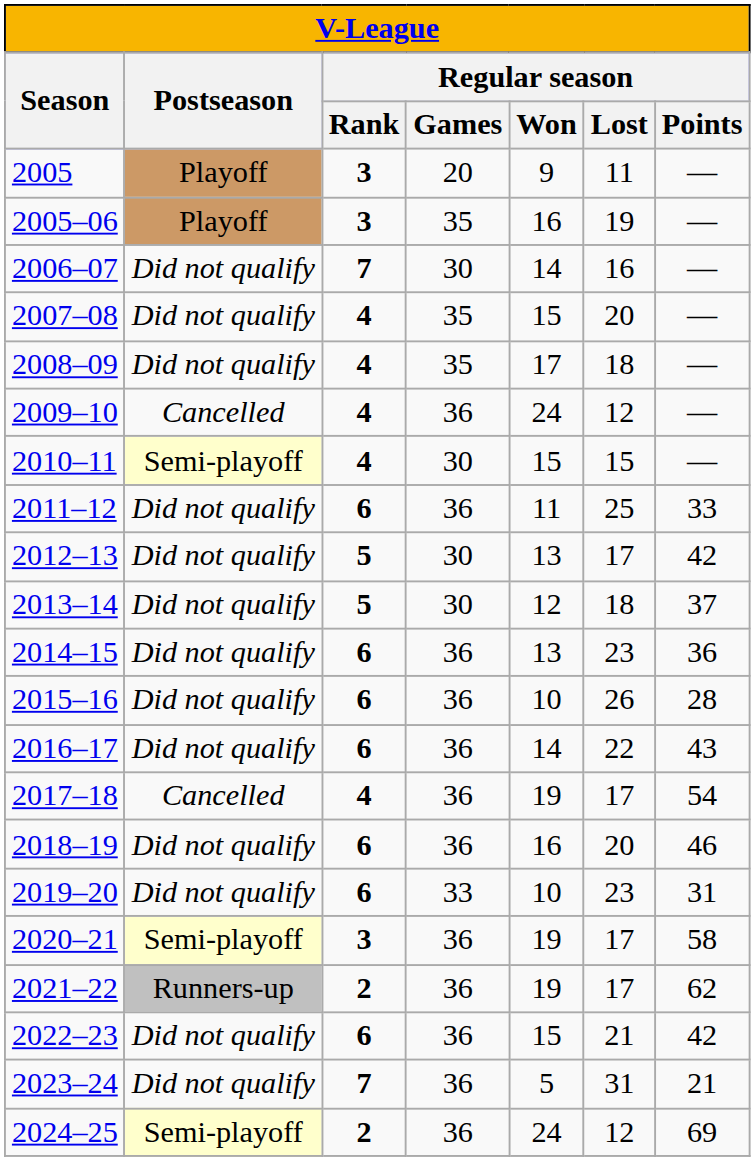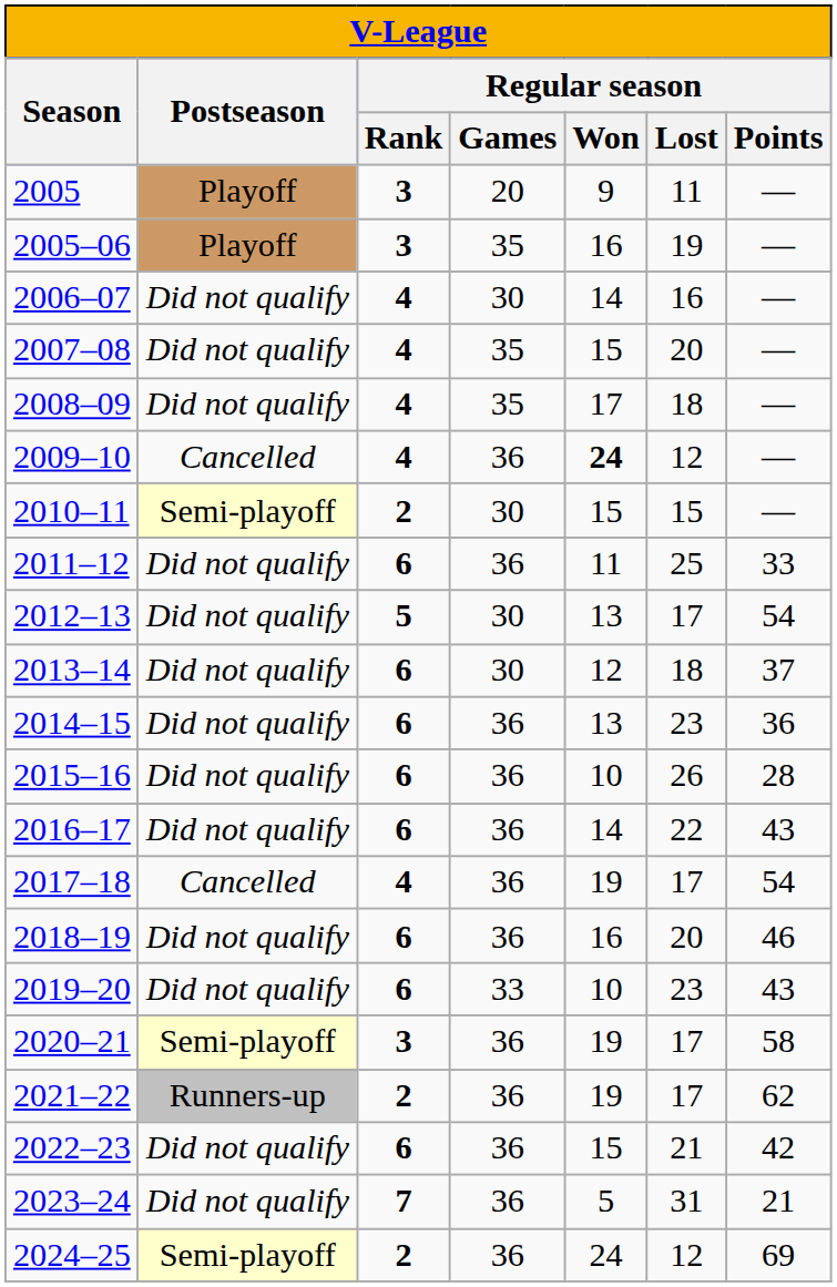2006–07 | Regular season / Rank: 7 -> 4
2009–10 | Regular season / Won: normal -> bold
2010–11 | Regular season / Rank: 4 -> 2
2012–13 | Regular season / Points: 42 -> 54
2013–14 | Regular season / Rank: 5 -> 6
2019–20 | Regular season / Points: 31 -> 43
